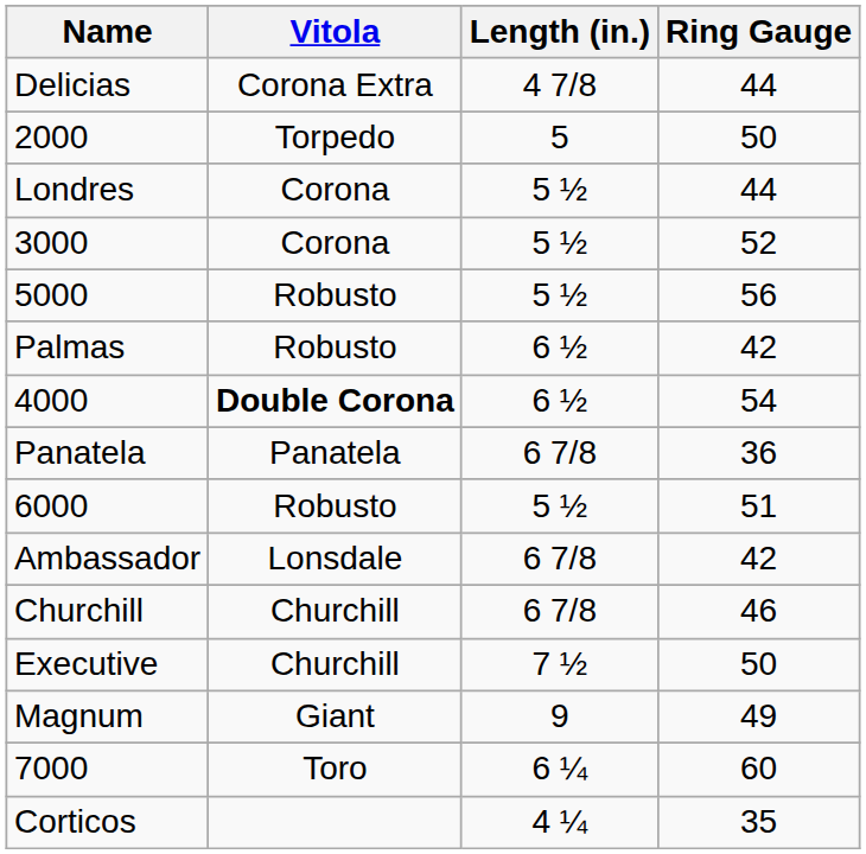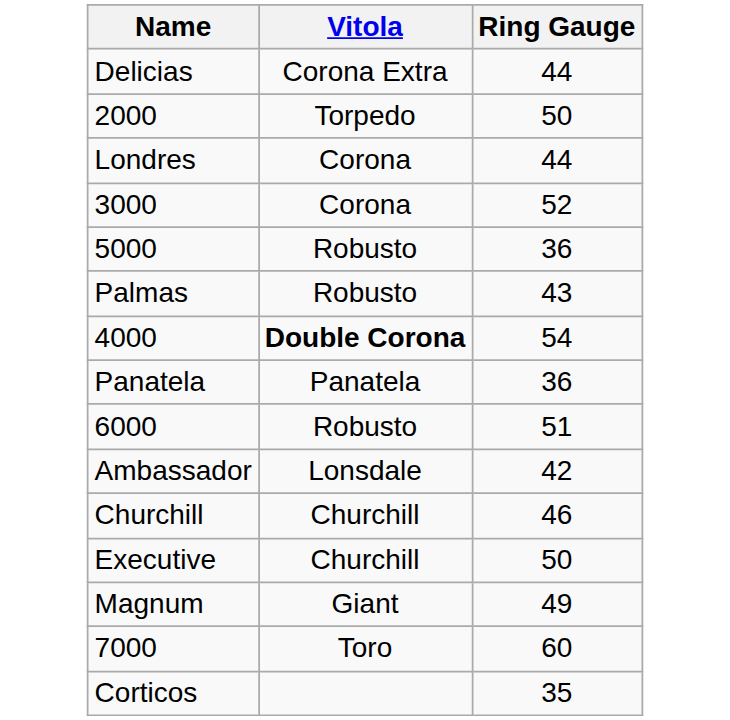- column: Length (in.) | 4 7/8 | 5 | 5 ½ | 5 ½ | 5 ½ | 6 ½ | 6 ½ | 6 7/8 | 5 ½ | 6 7/8 | 6 7/8 | 7 ½ | 9 | 6 ¼ | 4 ¼
5000 | Ring Gauge: 56 -> 36
Palmas | Ring Gauge: 42 -> 43
